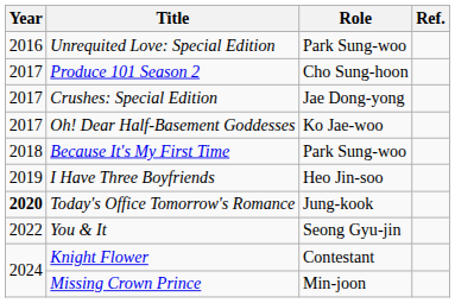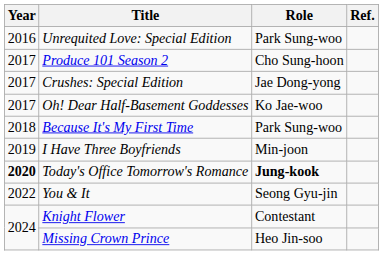I Have Three Boyfriends | Role: Heo Jin-soo -> Min-joon
Today's Office Tomorrow's Romance | Role: normal -> bold
Missing Crown Prince | Role: Min-joon -> Heo Jin-soo
